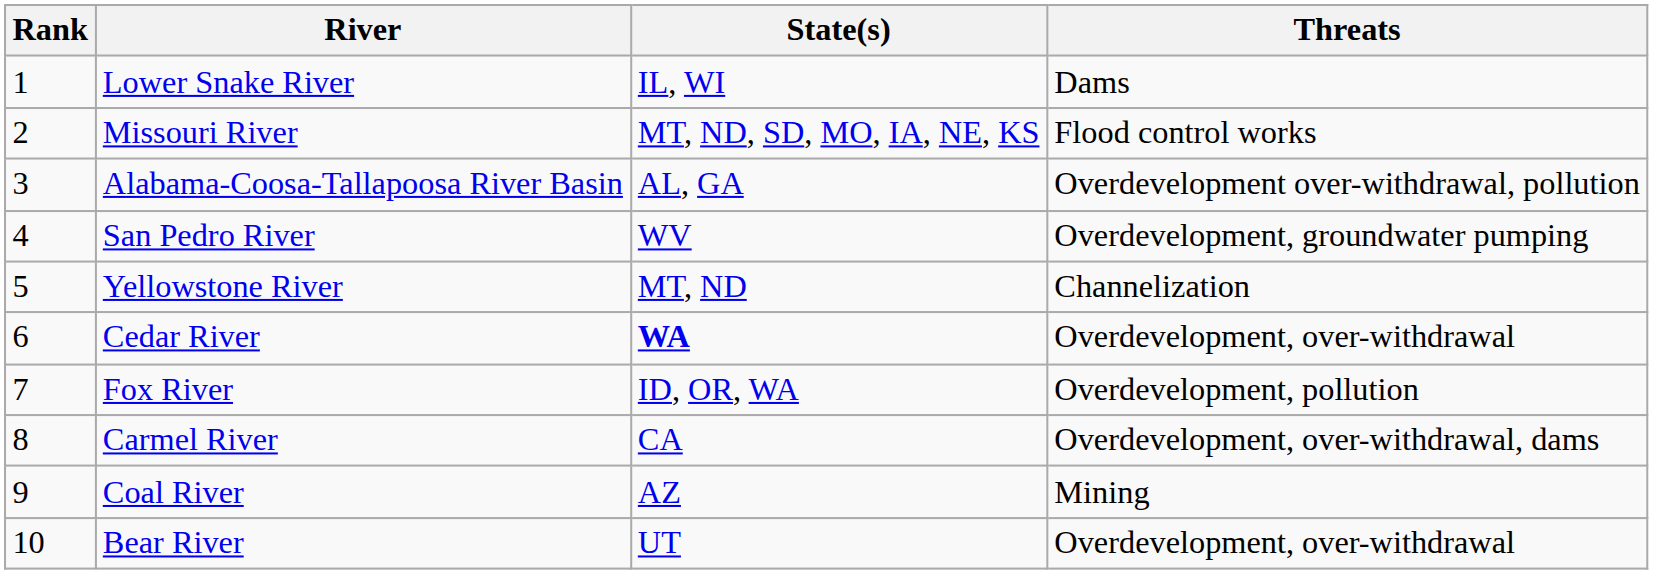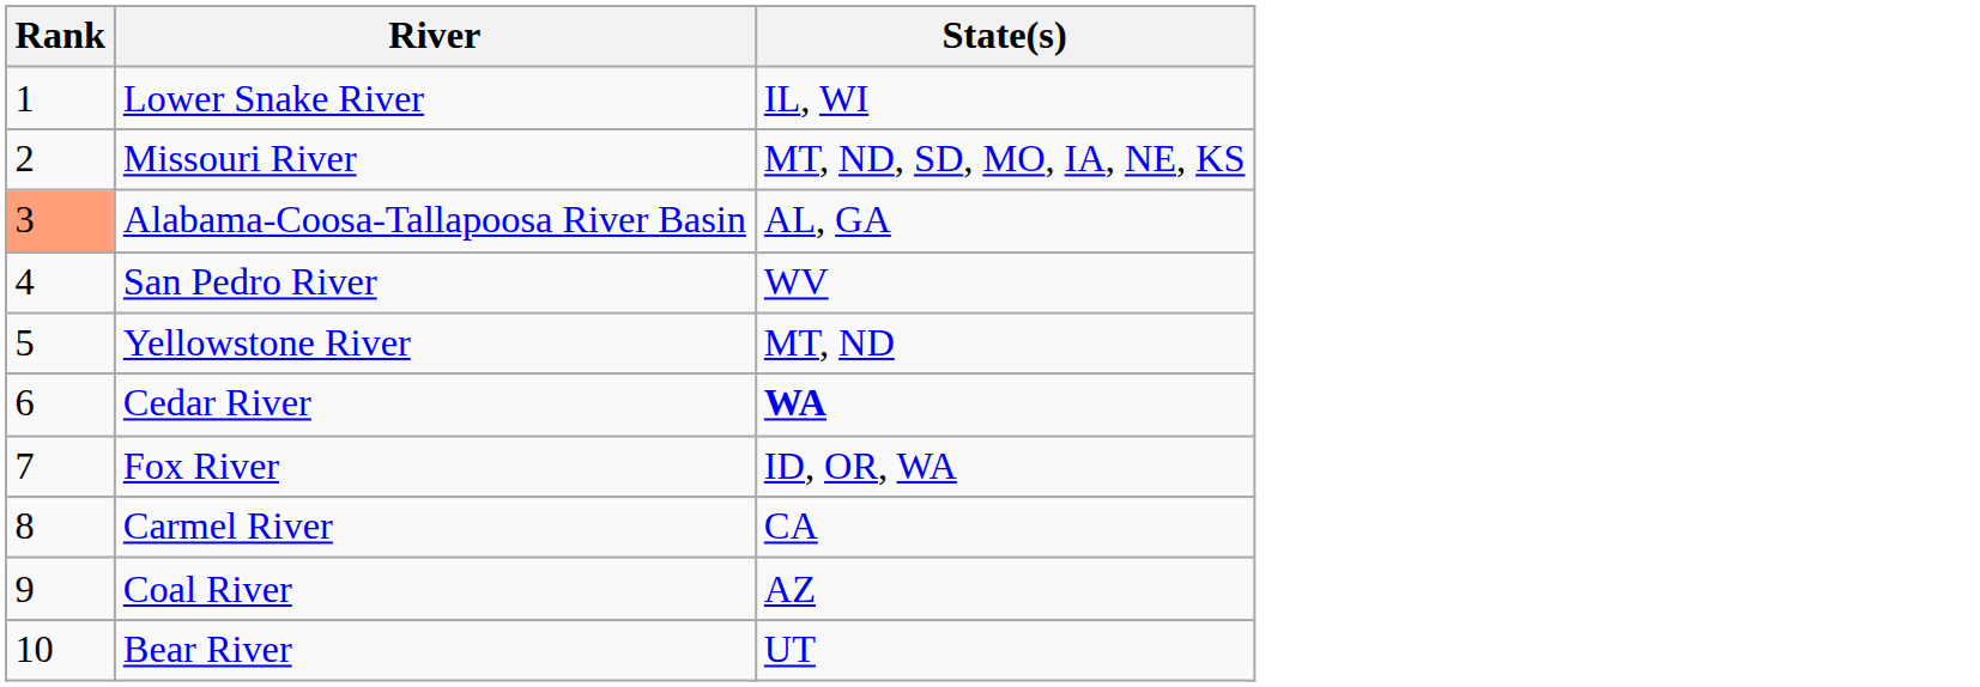- column: Threats | Dams | Flood control works | Overdevelopment over-withdrawal, pollution | Overdevelopment, groundwater pumping | Channelization | Overdevelopment, over-withdrawal | Overdevelopment, pollution | Overdevelopment, over-withdrawal, dams | Mining | Overdevelopment, over-withdrawal
Alabama-Coosa-Tallapoosa River Basin | Rank: no background -> lightsalmon background
